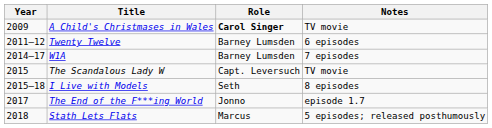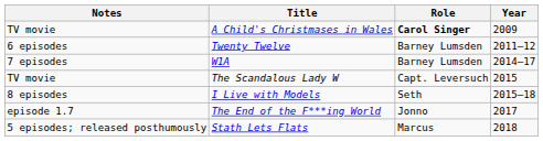columns swapped: Year <-> Notes
